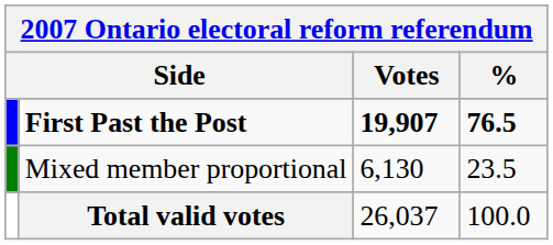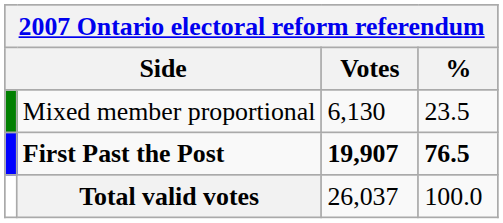rows swapped: First Past the Post <-> Mixed member proportional
